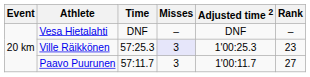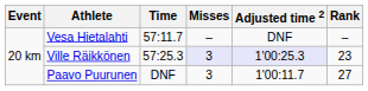Vesa Hietalahti | Time: DNF -> 57:11.7
Ville Räikkönen | Adjusted time 2: no background -> lavender background
Paavo Puurunen | Time: 57:11.7 -> DNF
